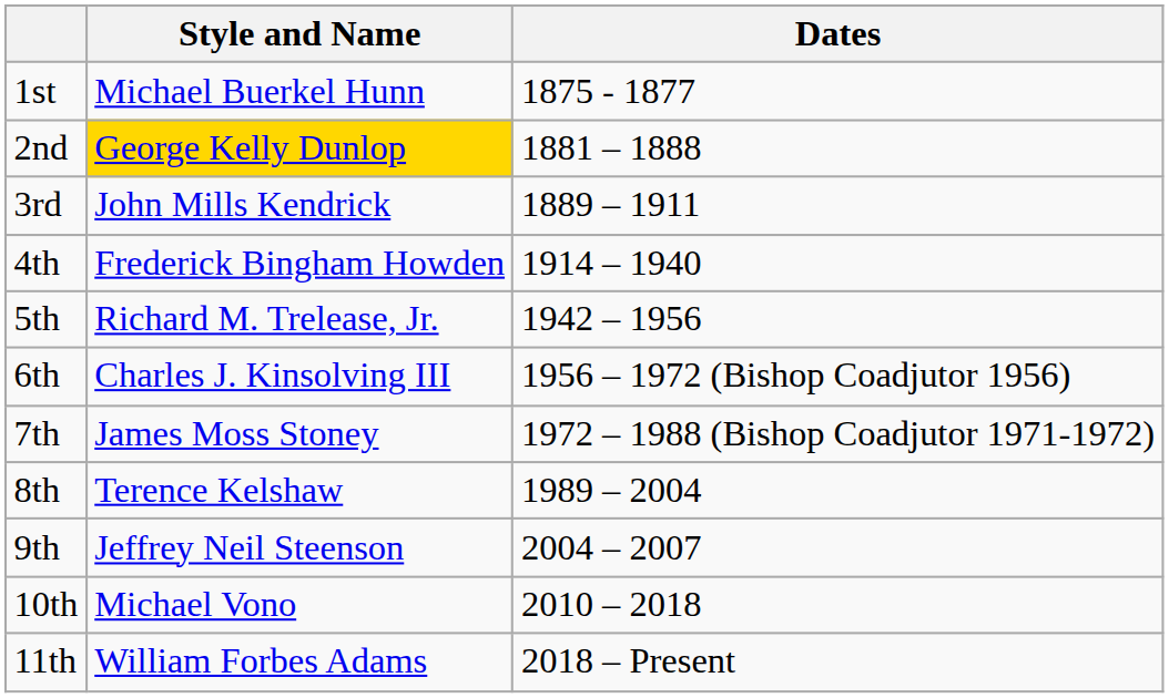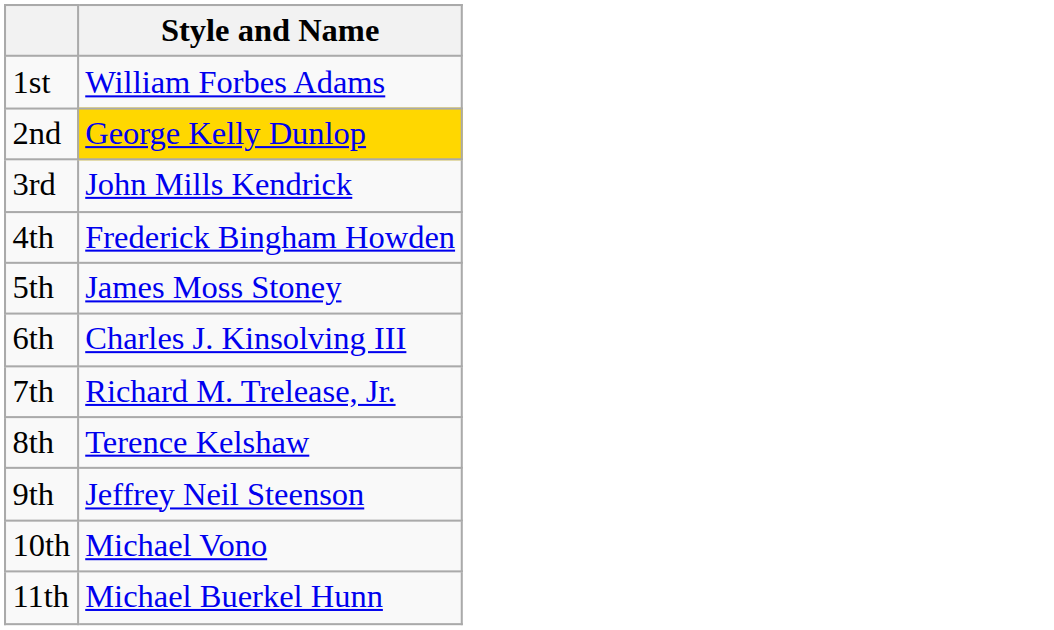- column: Dates | 1875 - 1877 | 1881 – 1888 | 1889 – 1911 | 1914 – 1940 | 1942 – 1956 | 1956 – 1972 (Bishop Coadjutor 1956) | 1972 – 1988 (Bishop Coadjutor 1971-1972) | 1989 – 2004 | 2004 – 2007 | 2010 – 2018 | 2018 – Present
1st | Style and Name: Michael Buerkel Hunn -> William Forbes Adams
5th | Style and Name: Richard M. Trelease, Jr. -> James Moss Stoney
7th | Style and Name: James Moss Stoney -> Richard M. Trelease, Jr.
11th | Style and Name: William Forbes Adams -> Michael Buerkel Hunn
